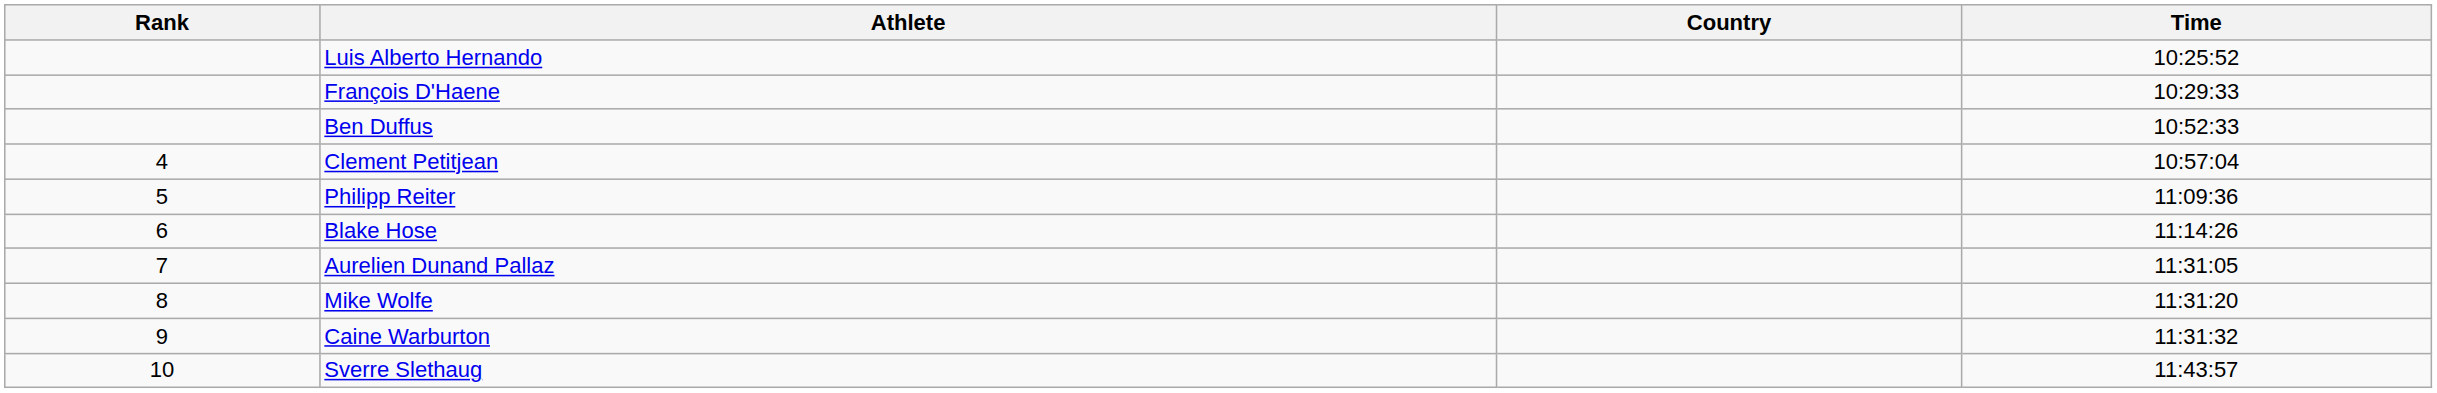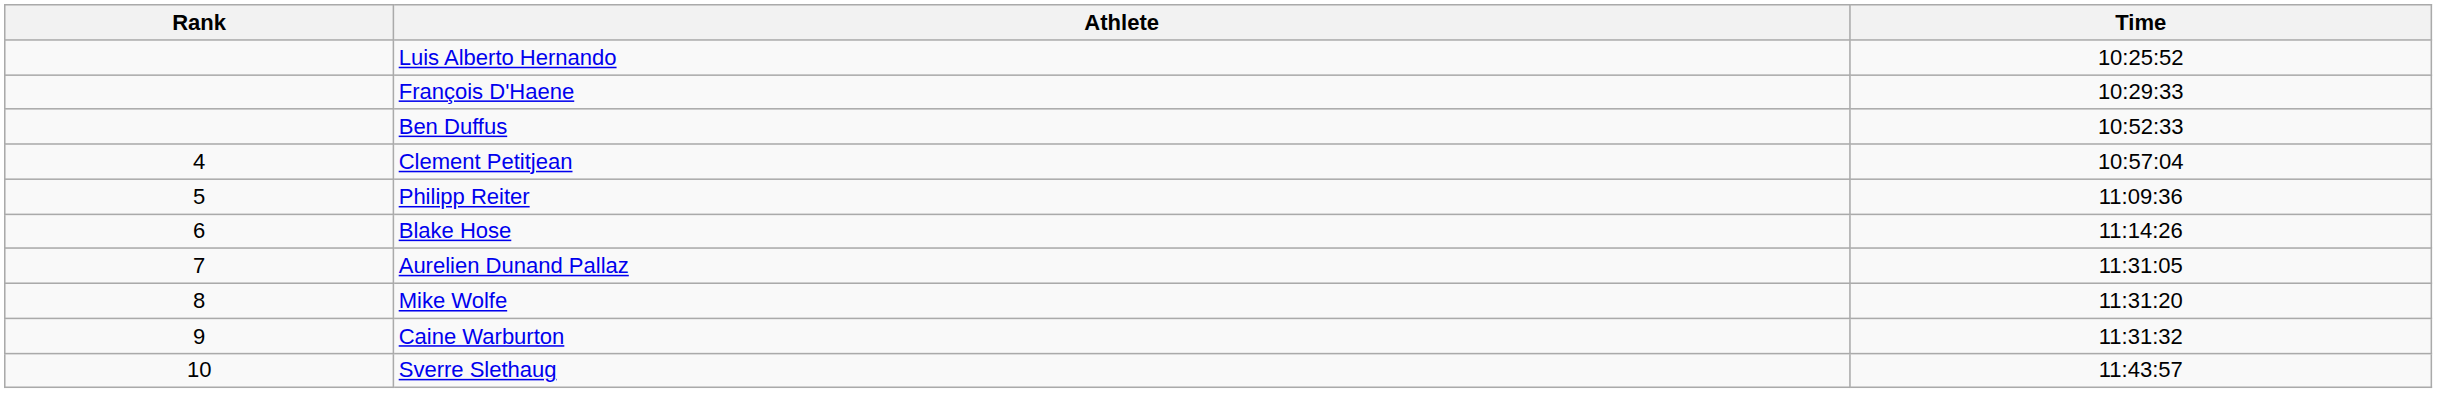- column: Country
